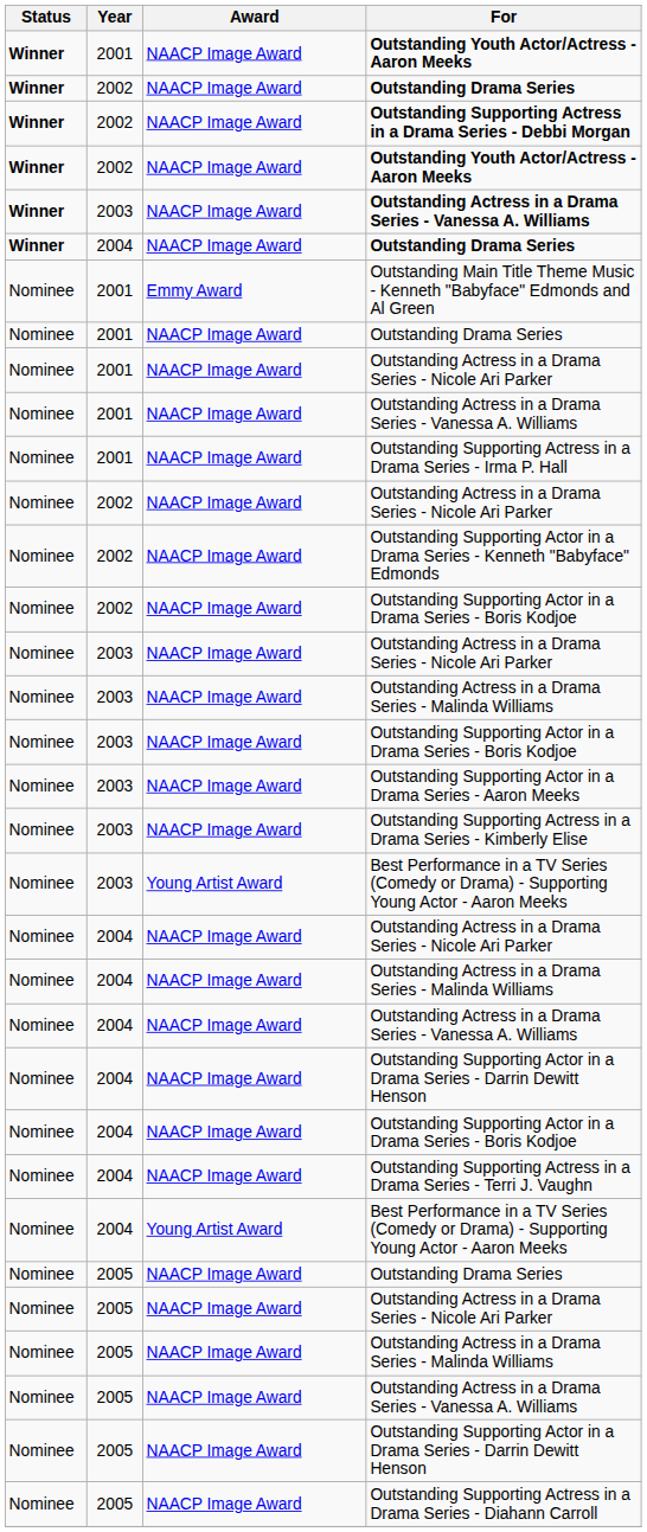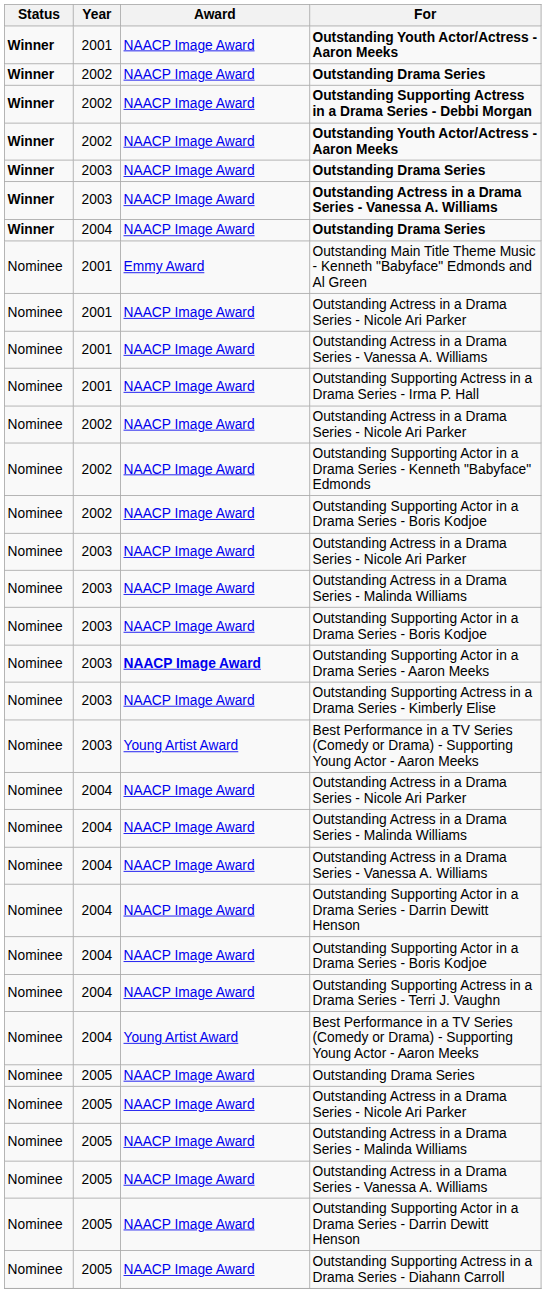+ row: Winner | 2003 | NAACP Image Award | Outstanding Drama Series
- row: Nominee | 2001 | NAACP Image Award | Outstanding Drama Series
Outstanding Supporting Actor in a Drama Series - Aaron Meeks | Award: normal -> bold
